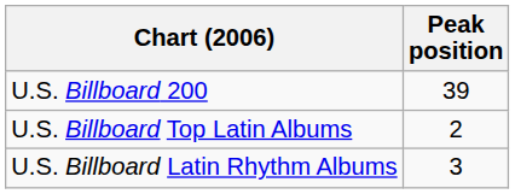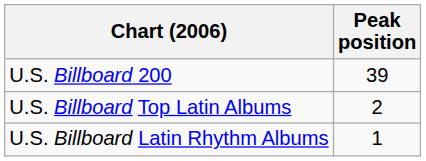U.S. Billboard Latin Rhythm Albums | Peak position: 3 -> 1
